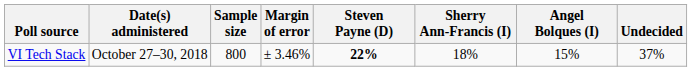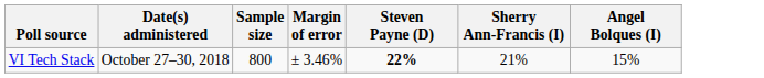- column: Undecided | 37%
VI Tech Stack | Sherry Ann-Francis (I): 18% -> 21%
